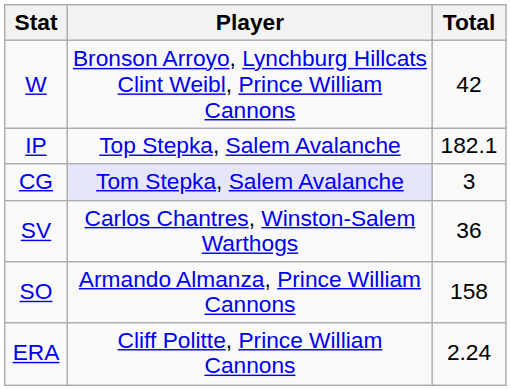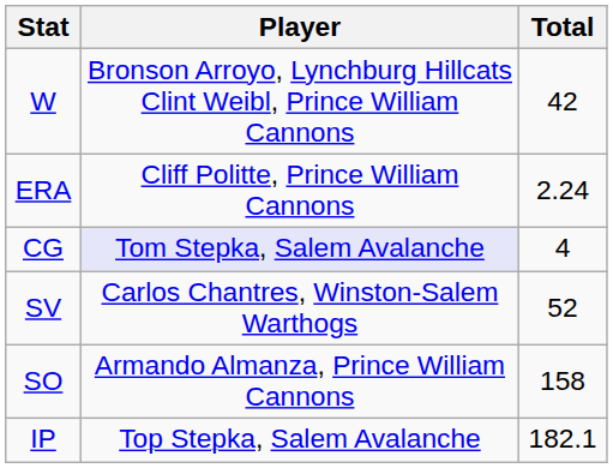rows swapped: ERA <-> IP
CG | Total: 3 -> 4
SV | Total: 36 -> 52
